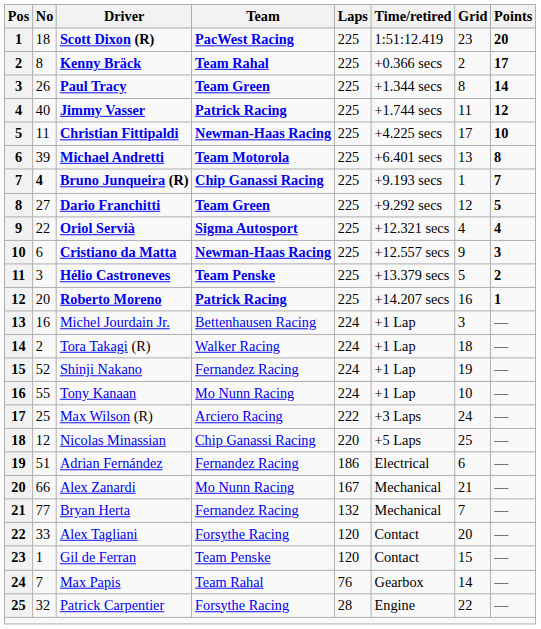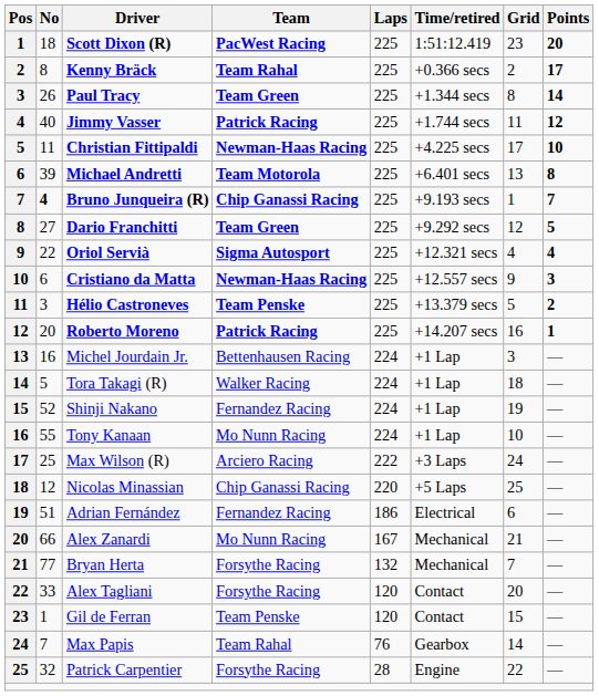Tora Takagi (R) | No: 2 -> 5
Bryan Herta | Team: Fernandez Racing -> Forsythe Racing
